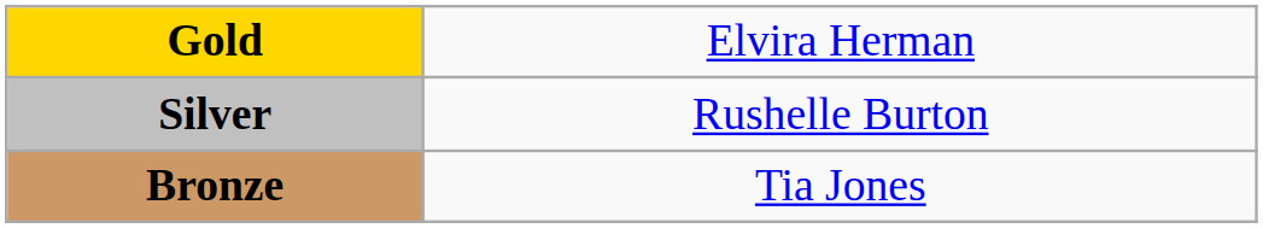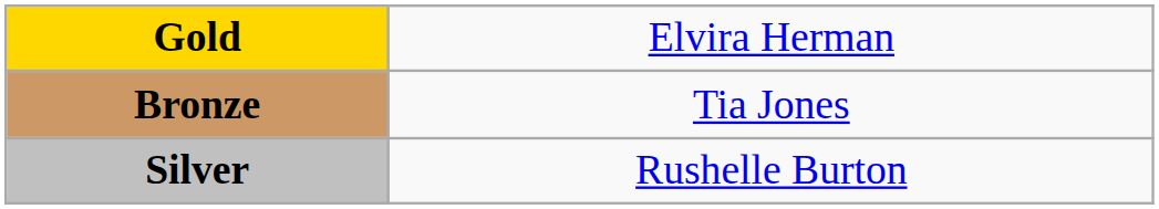rows swapped: Silver <-> Bronze
